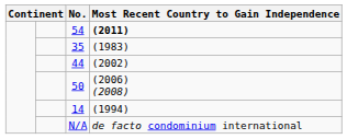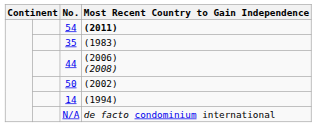44 | Most Recent Country to Gain Independence: (2002) -> (2006) (2008)
50 | Most Recent Country to Gain Independence: (2006) (2008) -> (2002)
